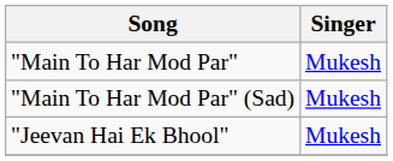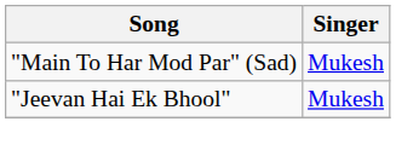- row: "Main To Har Mod Par" | Mukesh
